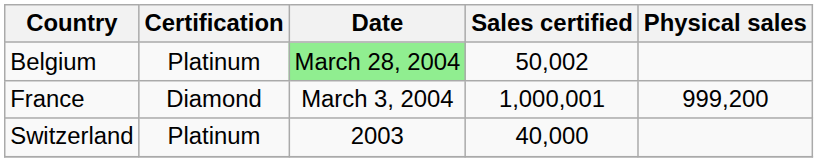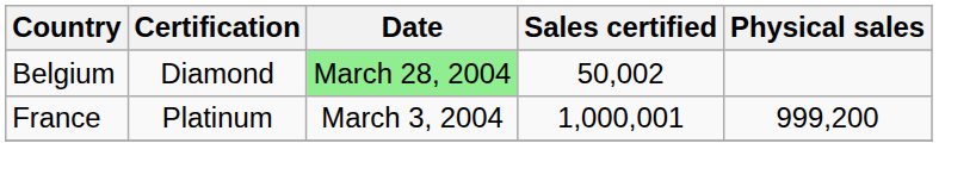Belgium | Certification: Platinum -> Diamond
France | Certification: Diamond -> Platinum
- row: Switzerland | Platinum | 2003 | 40,000
